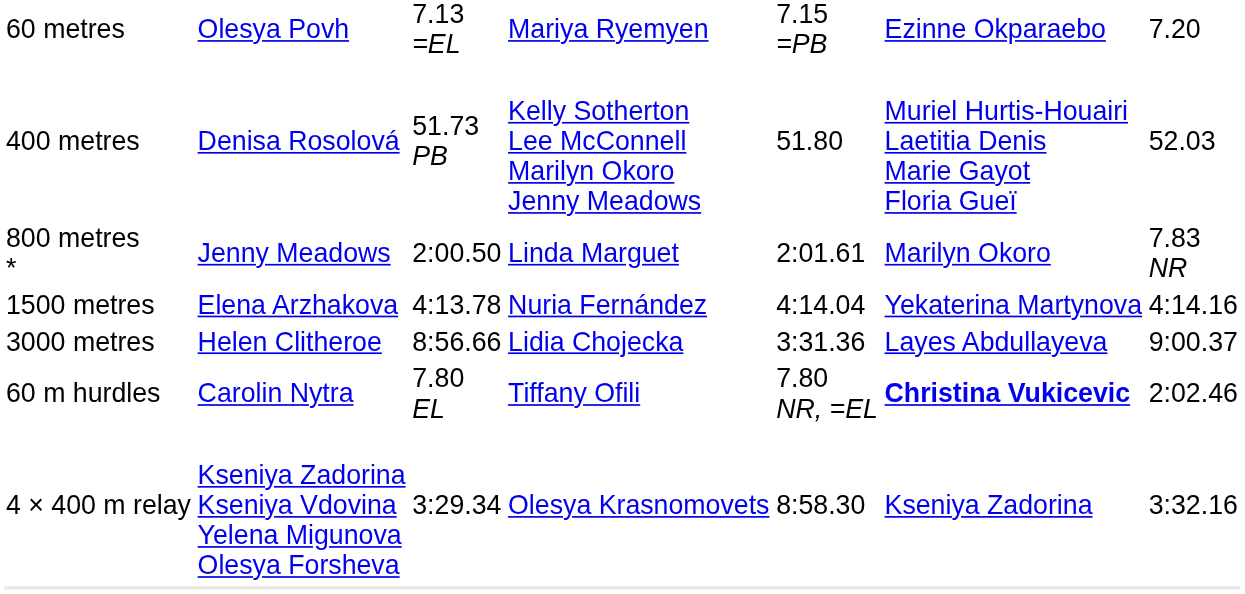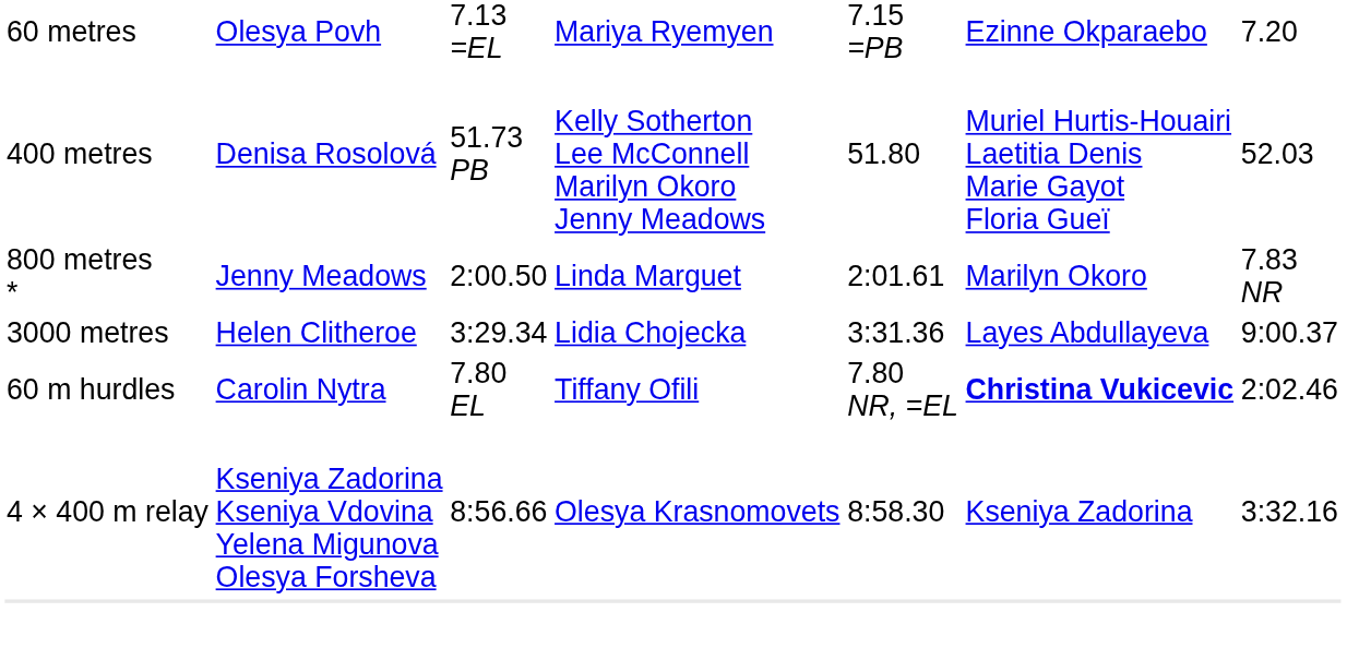- row: 1500 metres | Elena Arzhakova | 4:13.78 | Nuria Fernández | 4:14.04 | Yekaterina Martynova | 4:14.16
3000 metres | column 3: 8:56.66 -> 3:29.34
4 × 400 m relay | column 3: 3:29.34 -> 8:56.66
